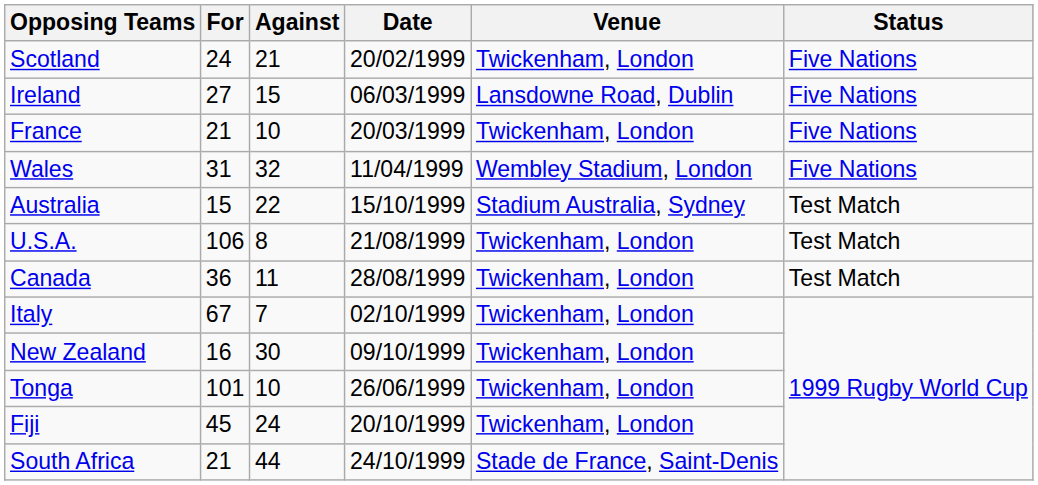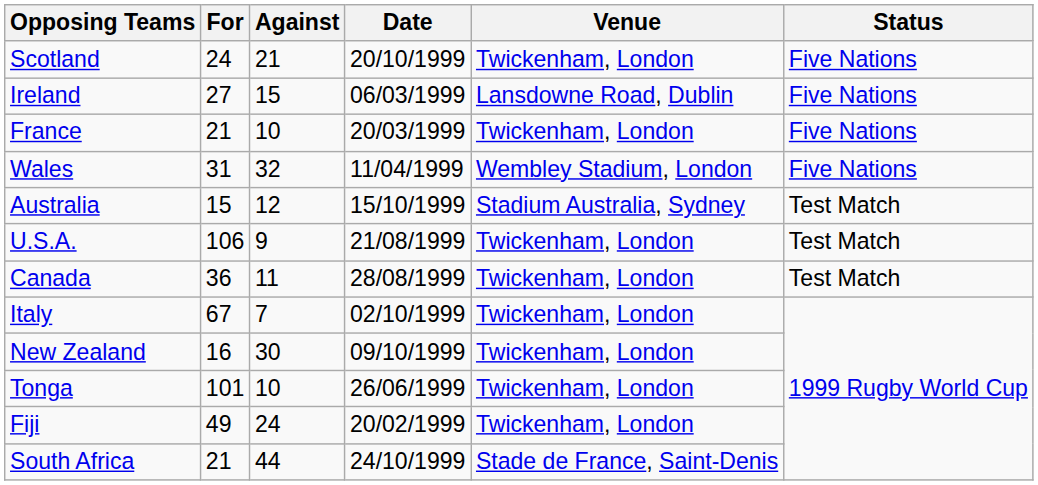Scotland | Date: 20/02/1999 -> 20/10/1999
Australia | Against: 22 -> 12
U.S.A. | Against: 8 -> 9
Fiji | For: 45 -> 49
Fiji | Date: 20/10/1999 -> 20/02/1999
